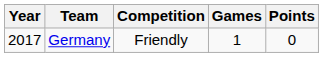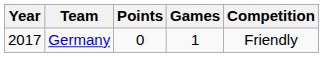columns swapped: Competition <-> Points
